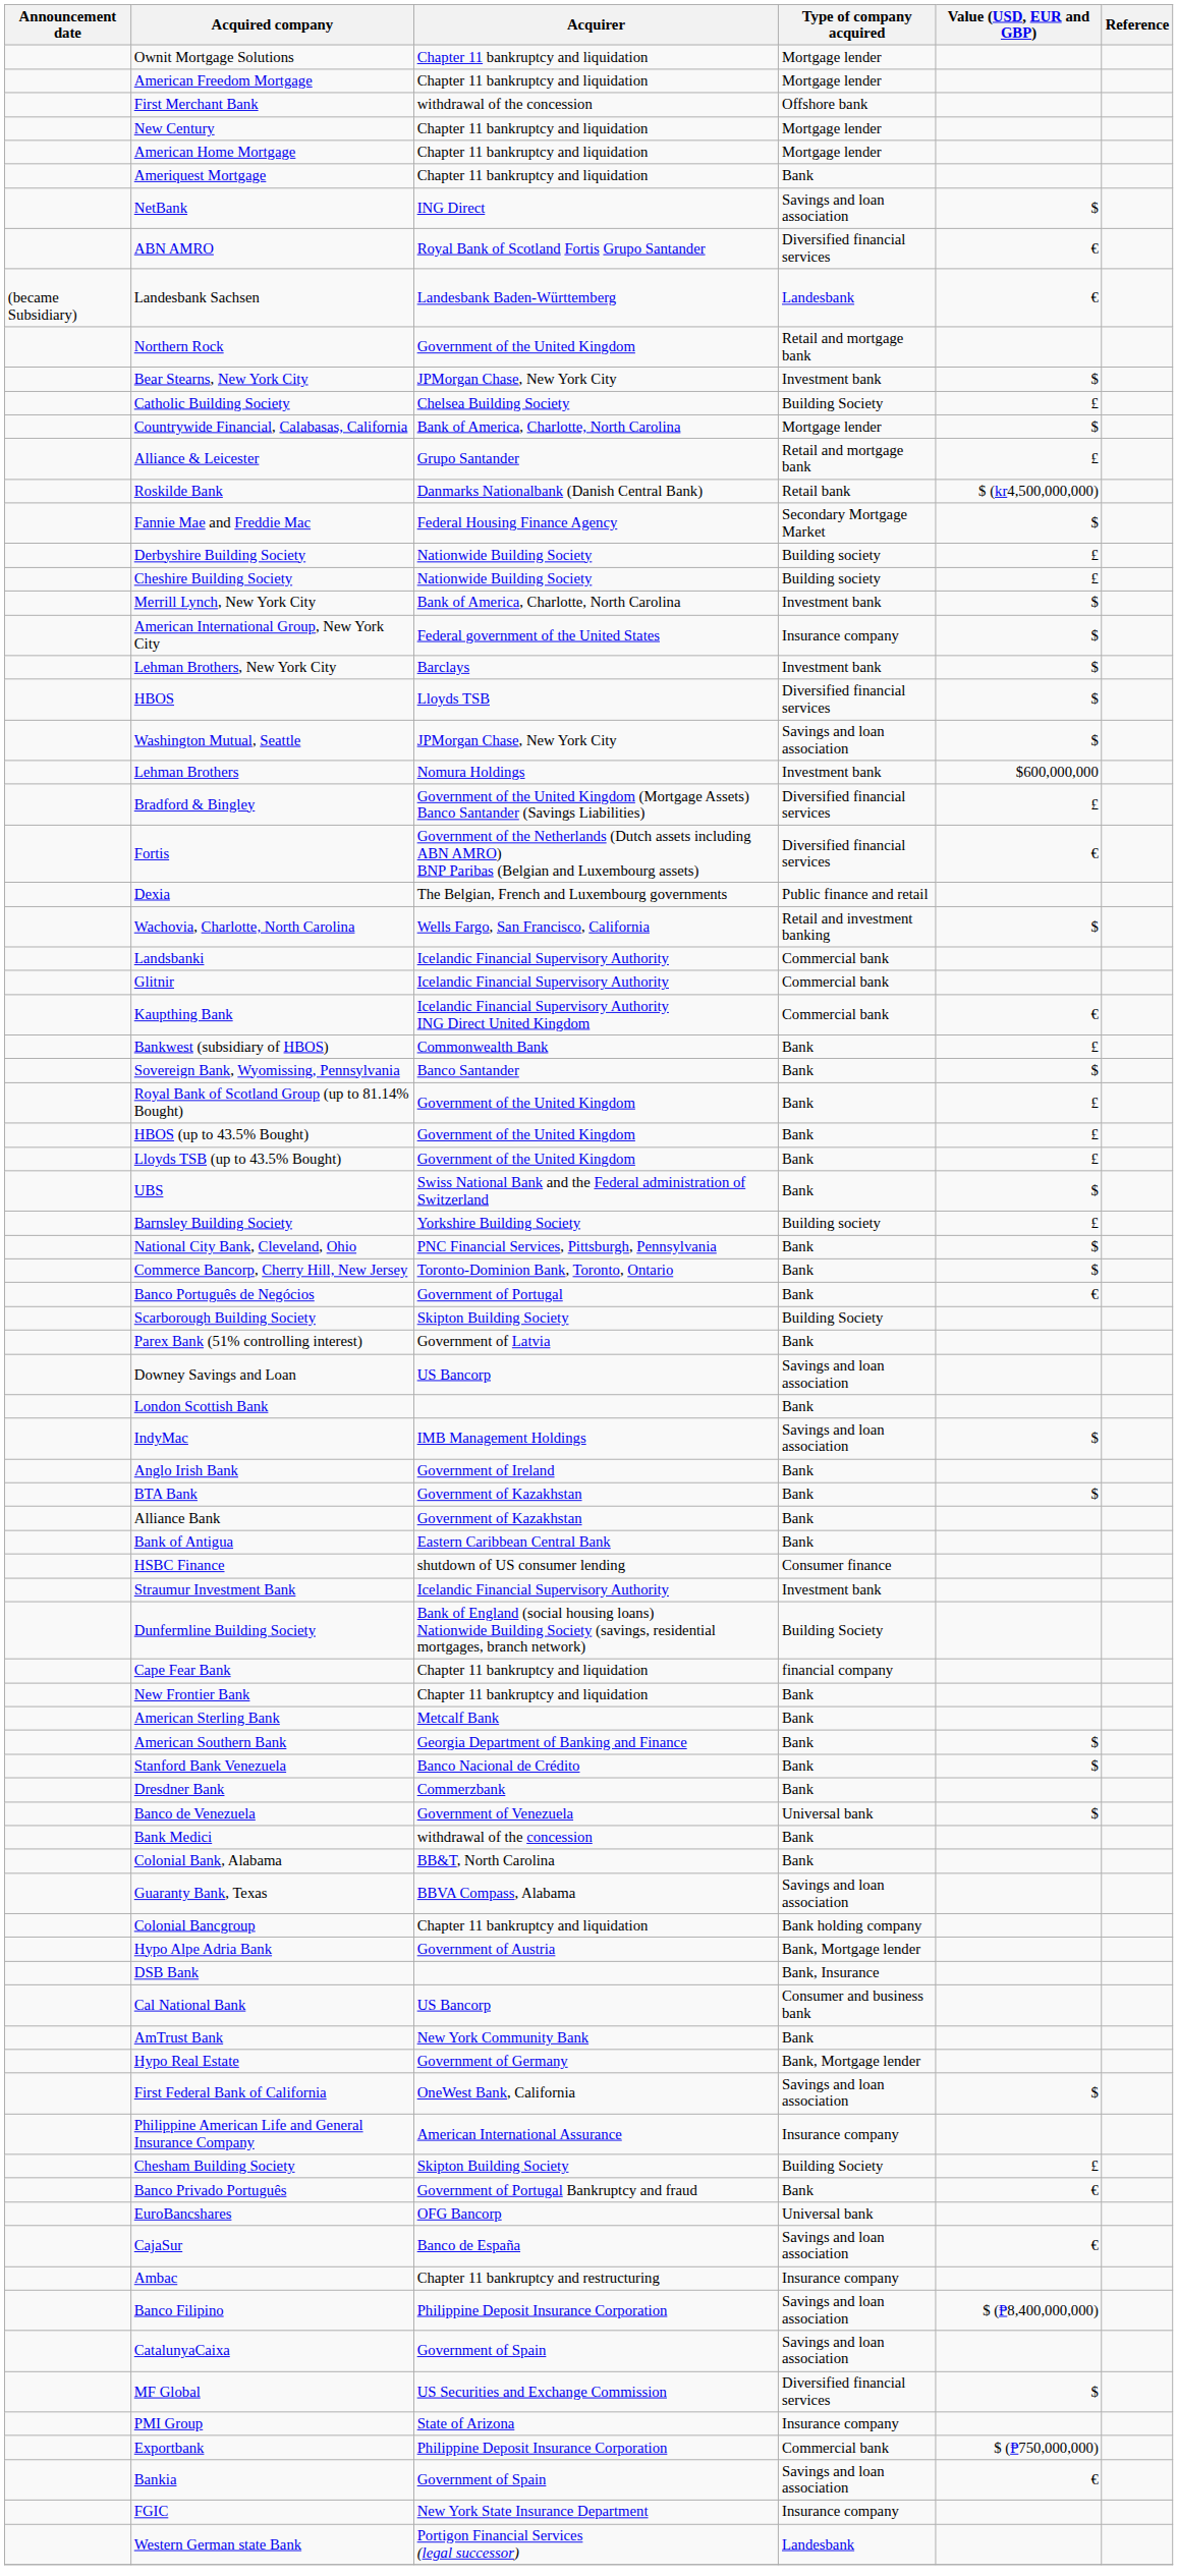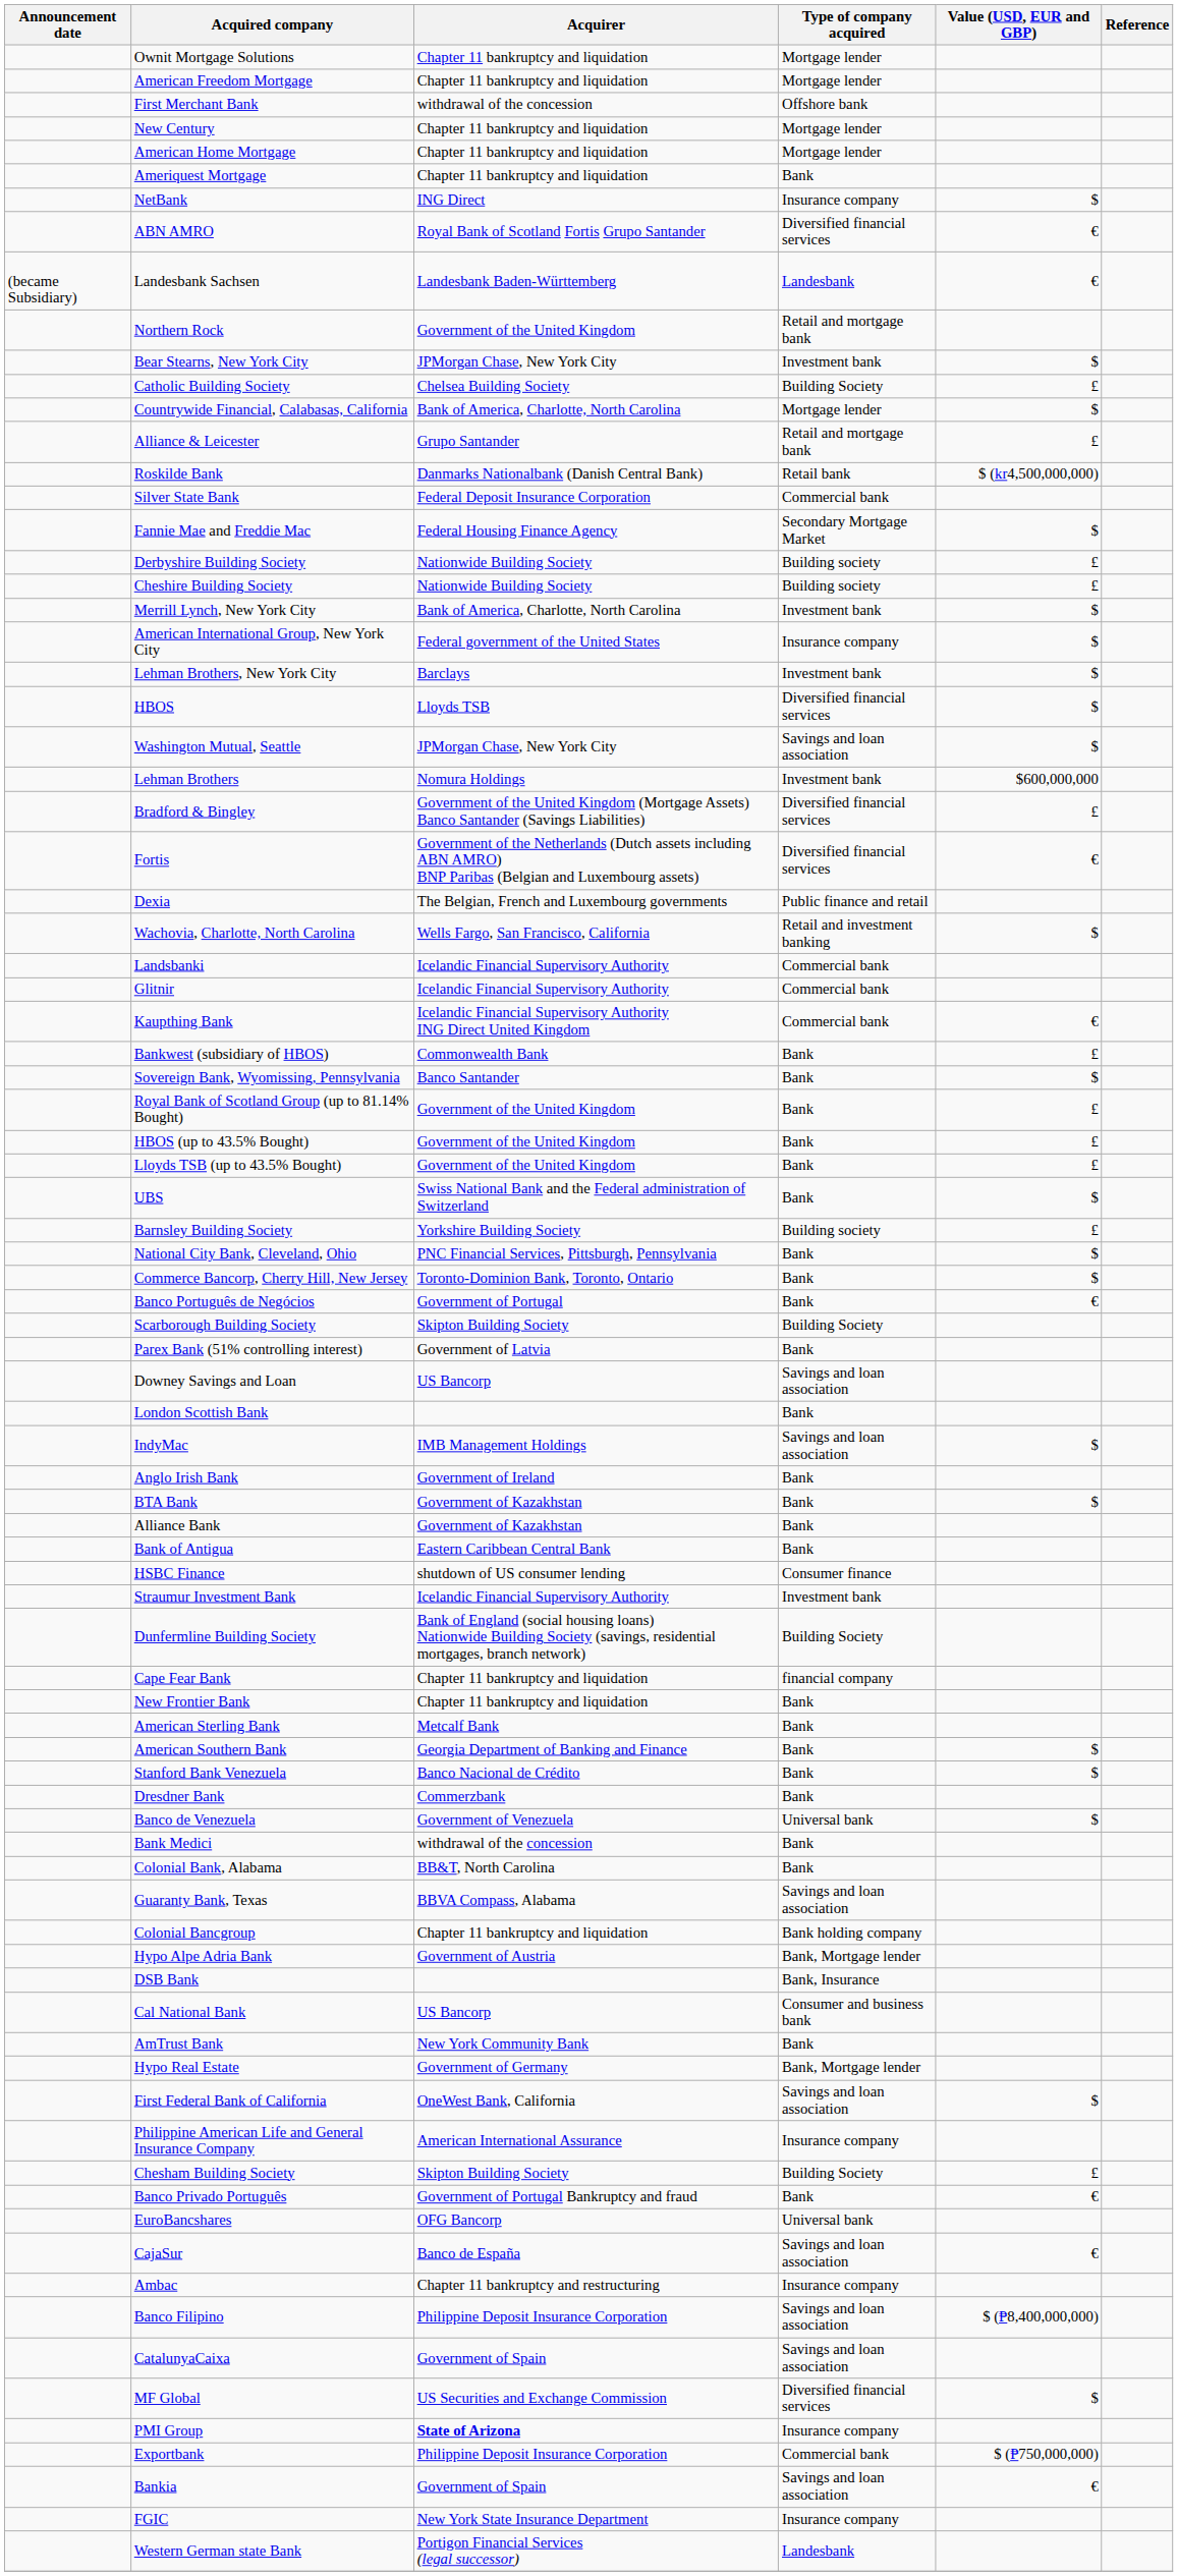NetBank | Type of company acquired: Savings and loan association -> Insurance company
+ row: Silver State Bank | Federal Deposit Insurance Corporation | Commercial bank
PMI Group | Acquirer: normal -> bold
